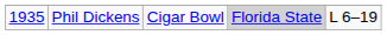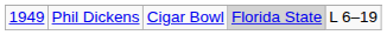Phil Dickens | column 1: 1935 -> 1949
